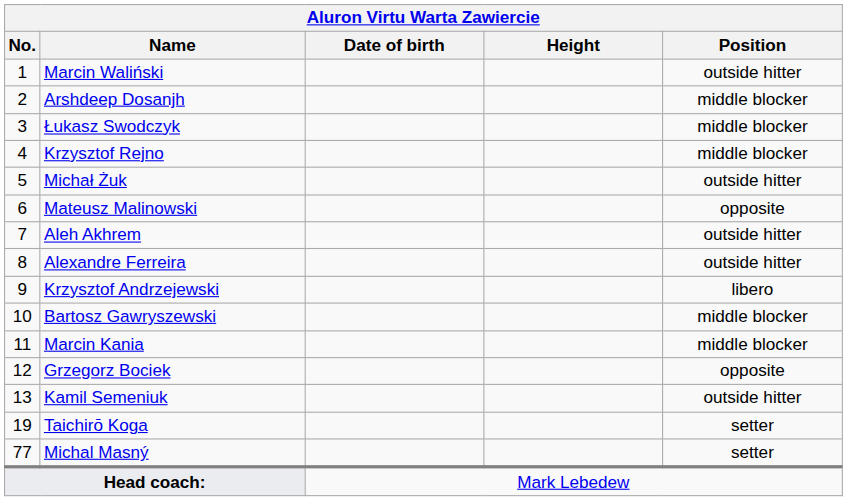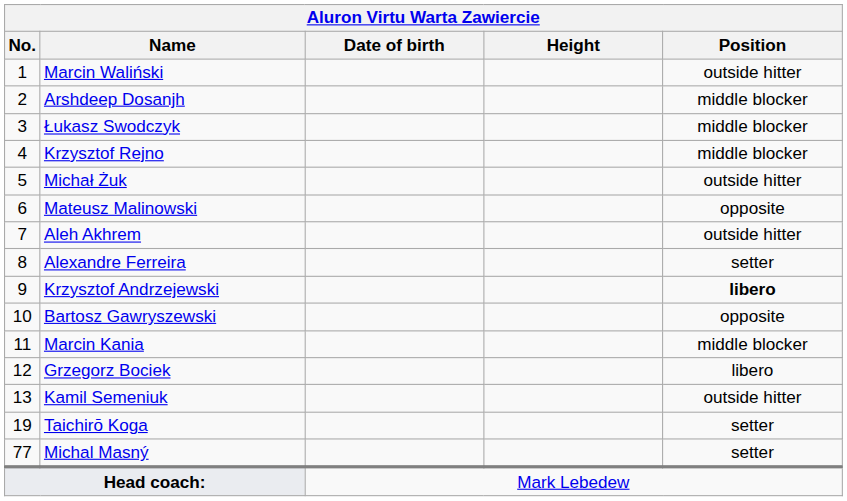Alexandre Ferreira | Position: outside hitter -> setter
Krzysztof Andrzejewski | Position: normal -> bold
Bartosz Gawryszewski | Position: middle blocker -> opposite
Grzegorz Bociek | Position: opposite -> libero
